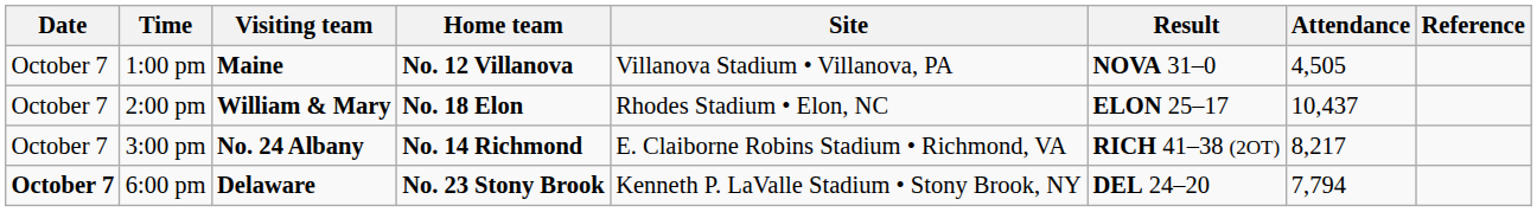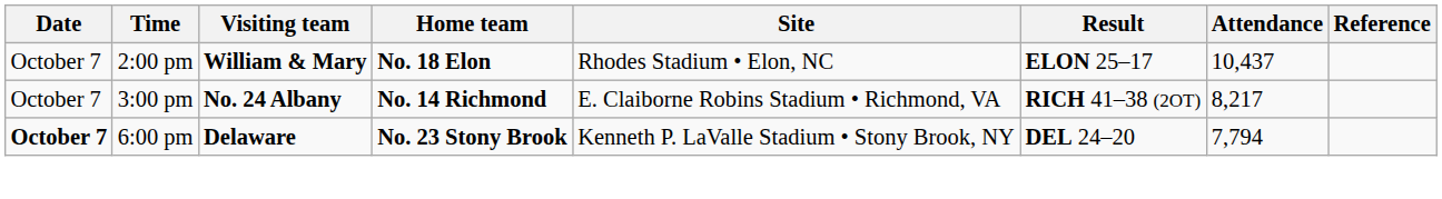- row: October 7 | 1:00 pm | Maine | No. 12 Villanova | Villanova Stadium • Villanova, PA | NOVA 31–0 | 4,505
